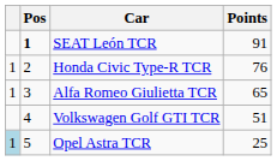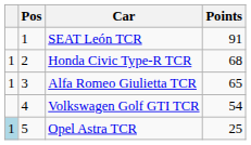SEAT León TCR | Pos: bold -> normal
Honda Civic Type-R TCR | Points: 76 -> 68
Volkswagen Golf GTI TCR | Points: 51 -> 54
